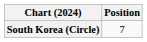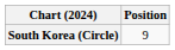South Korea (Circle) | Position: 7 -> 9
